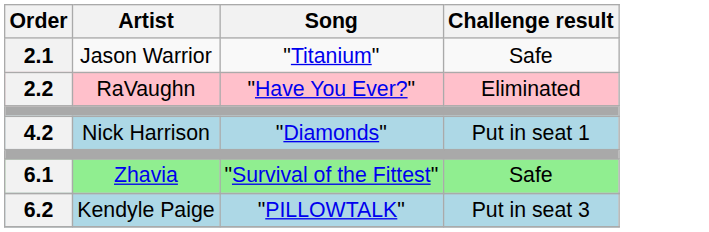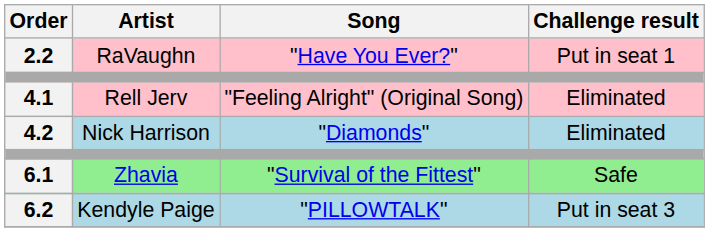- row: 2.1 | Jason Warrior | "Titanium" | Safe
2.2 | Challenge result: Eliminated -> Put in seat 1
+ row: 4.1 | Rell Jerv | "Feeling Alright" (Original Song) | Eliminated
4.2 | Challenge result: Put in seat 1 -> Eliminated
